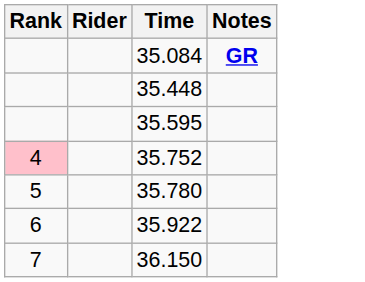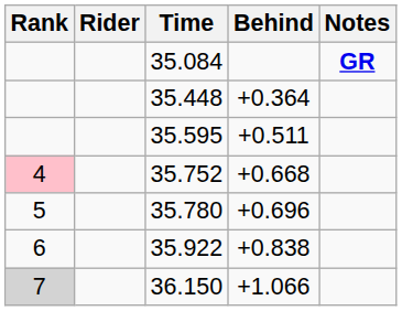+ column: Behind | +0.364 | +0.511 | +0.668 | +0.696 | +0.838 | +1.066
36.150 | Rank: no background -> lightgrey background
